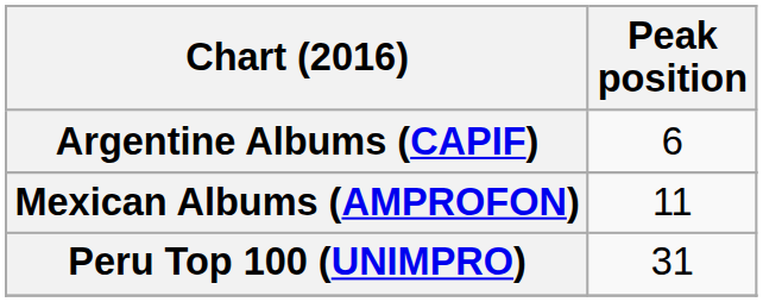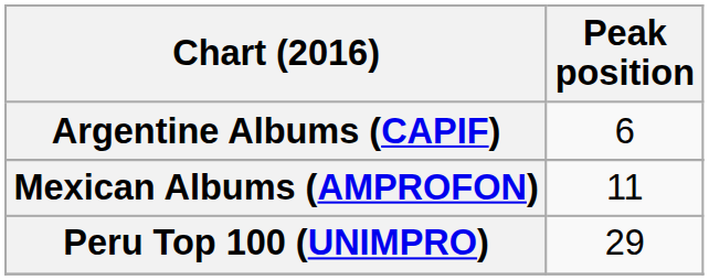Peru Top 100 (UNIMPRO) | Peak position: 31 -> 29
